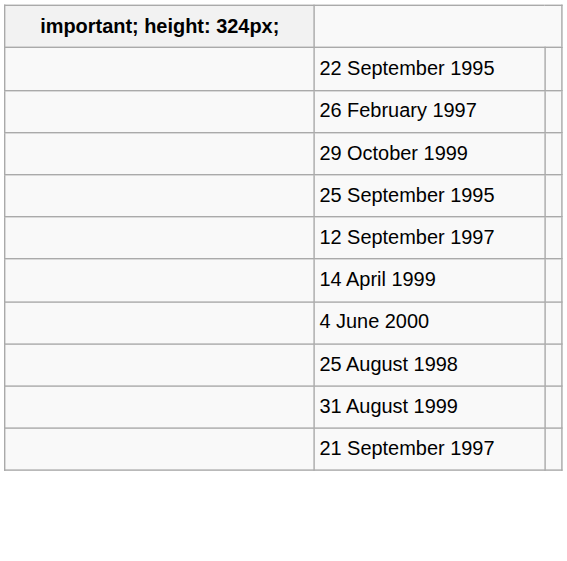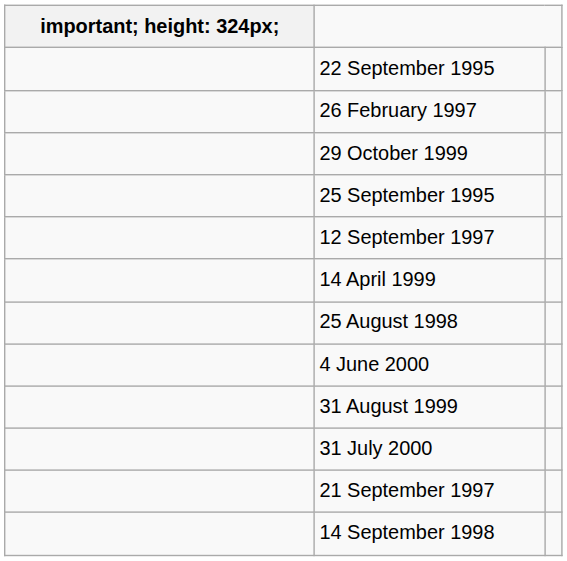rows swapped: 4 June 2000 <-> 25 August 1998
+ row: 31 July 2000
+ row: 14 September 1998
